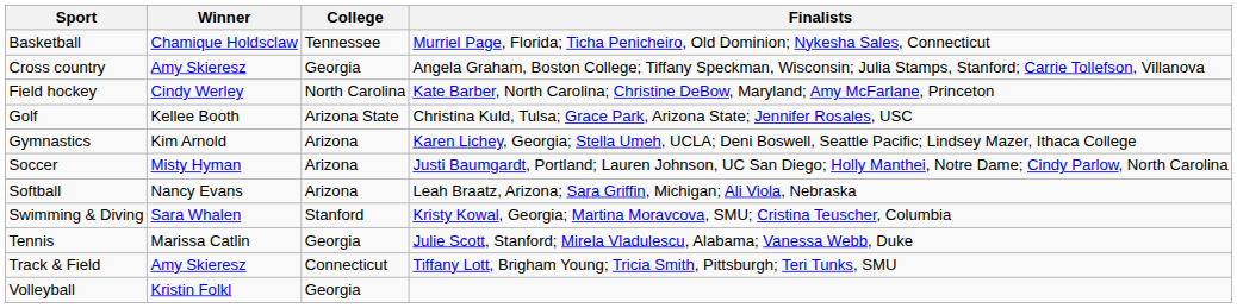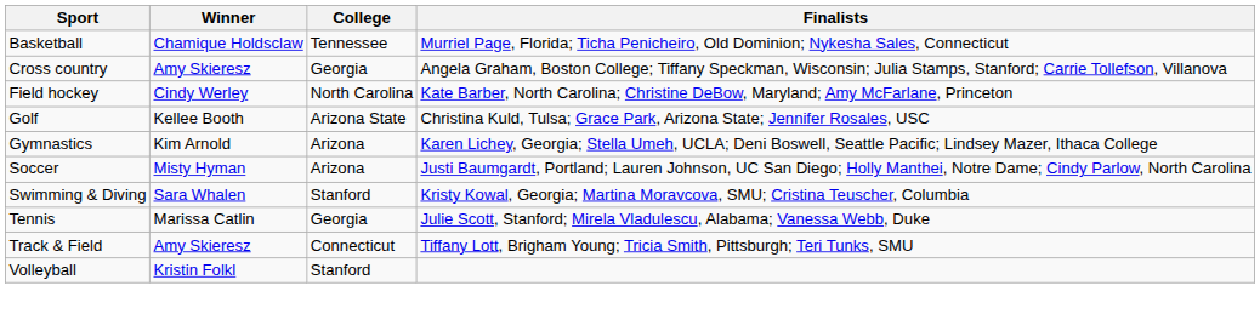- row: Softball | Nancy Evans | Arizona | Leah Braatz, Arizona; Sara Griffin, Michigan; Ali Viola, Nebraska
Volleyball | College: Georgia -> Stanford
